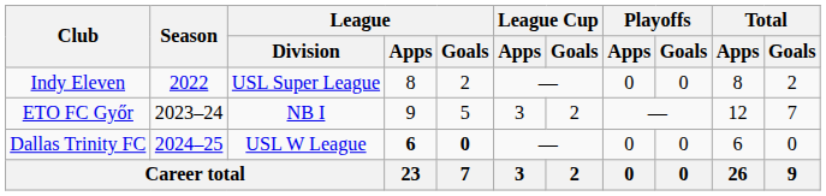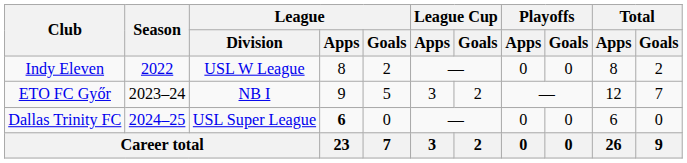Indy Eleven | League / Division: USL Super League -> USL W League
Dallas Trinity FC | League / Division: USL W League -> USL Super League
Dallas Trinity FC | League / Goals: bold -> normal
